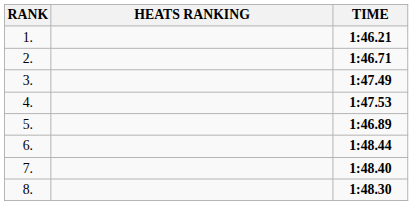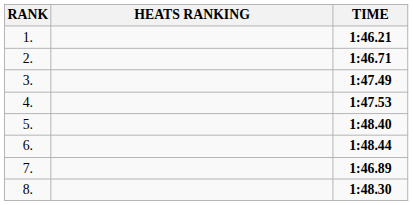5. | TIME: 1:46.89 -> 1:48.40
7. | TIME: 1:48.40 -> 1:46.89
